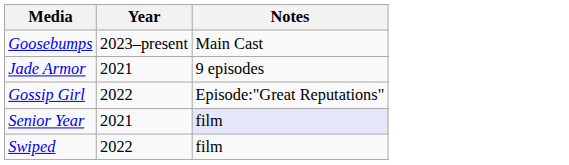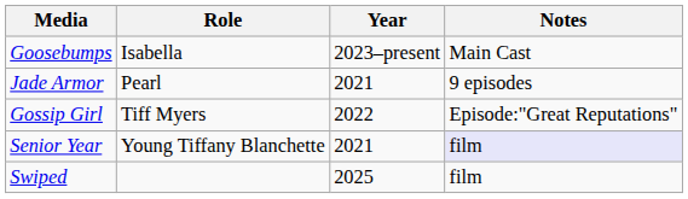+ column: Role | Isabella | Pearl | Tiff Myers | Young Tiffany Blanchette
Swiped | Year: 2022 -> 2025
